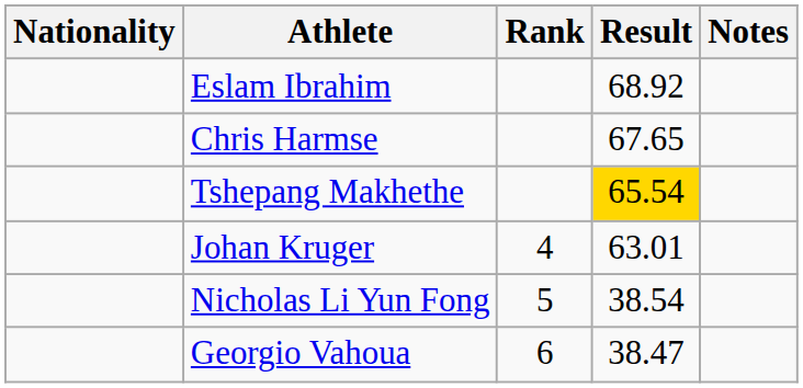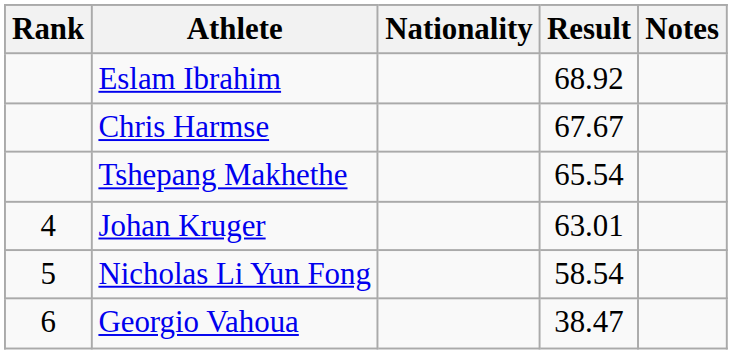columns swapped: Rank <-> Nationality
Chris Harmse | Result: 67.65 -> 67.67
Tshepang Makhethe | Result: gold background -> no background
Nicholas Li Yun Fong | Result: 38.54 -> 58.54
